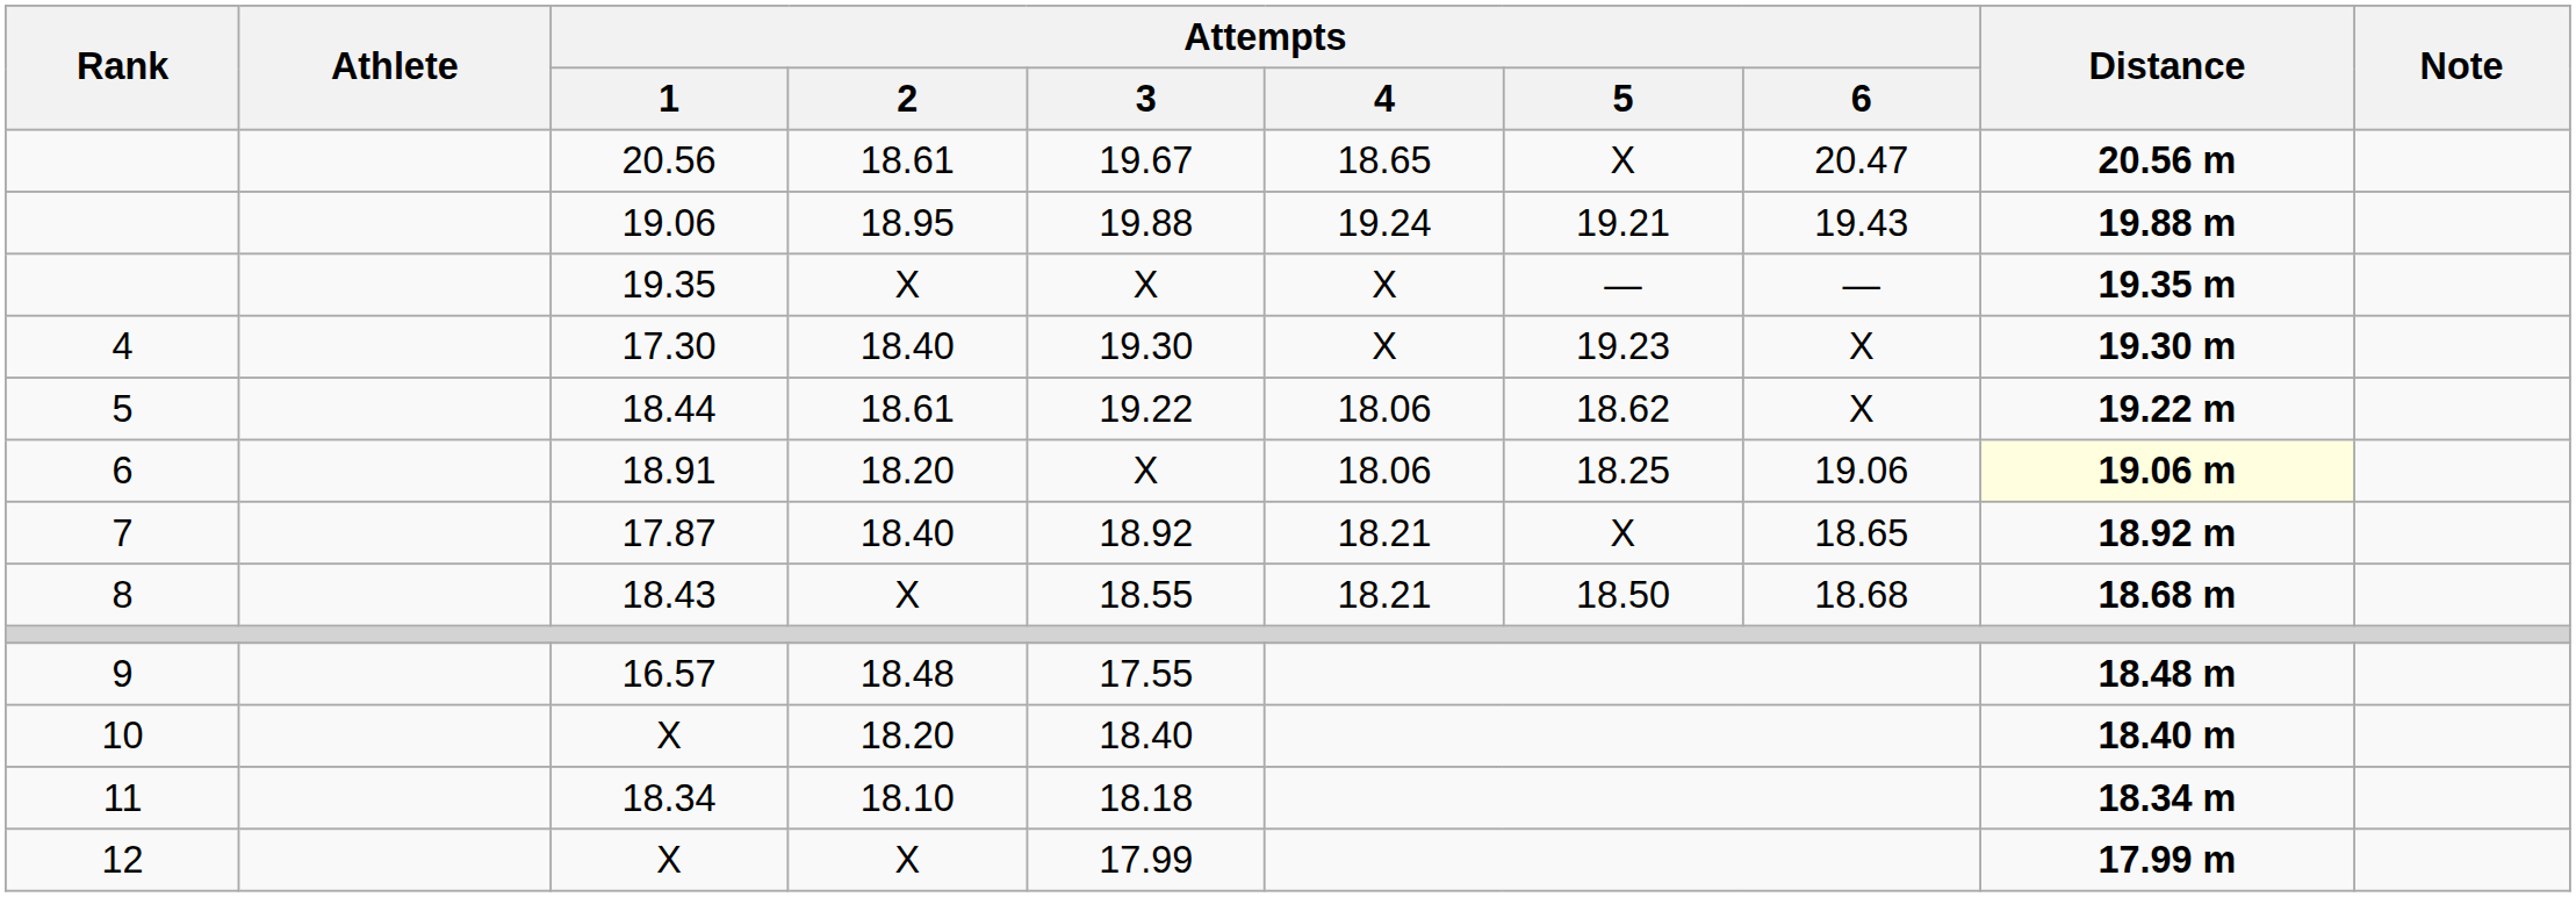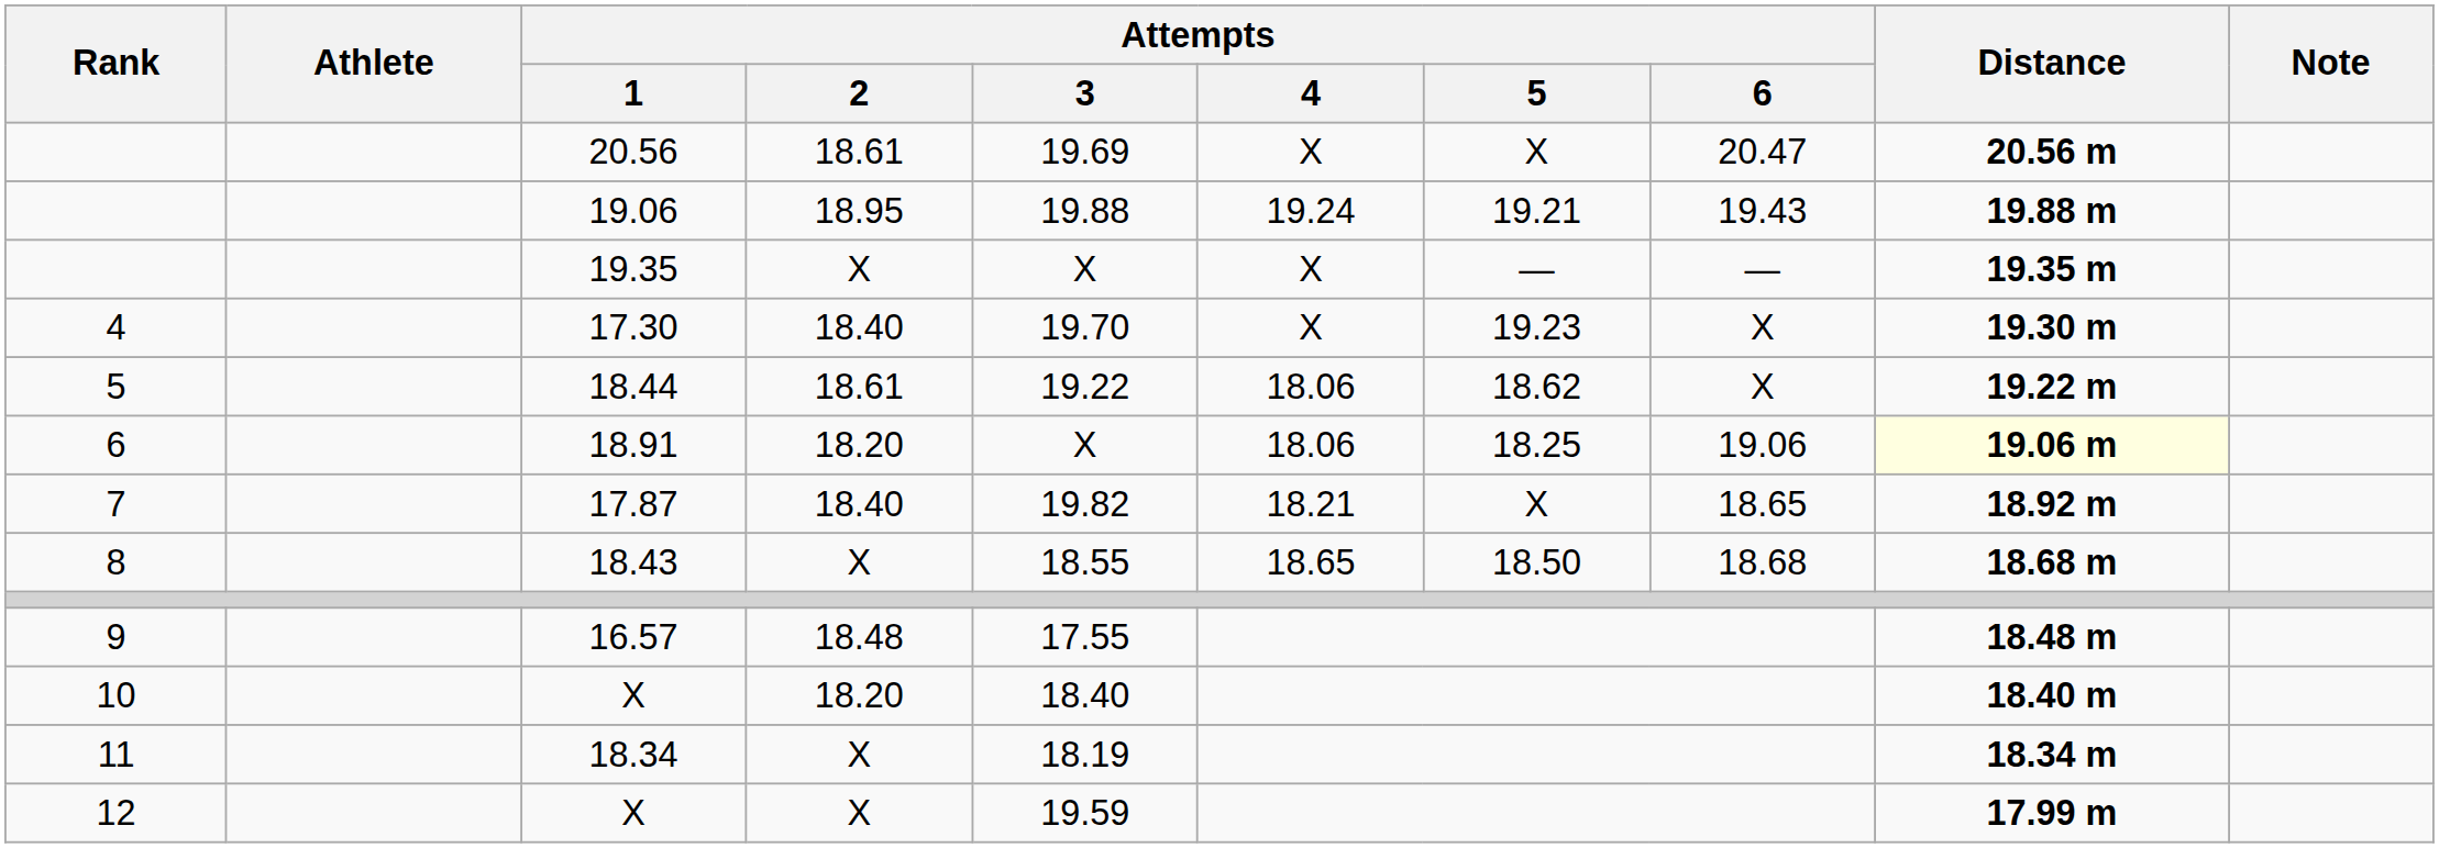20.56 | Attempts / 3: 19.67 -> 19.69
20.56 | Attempts / 4: 18.65 -> X
17.30 | Attempts / 3: 19.30 -> 19.70
17.87 | Attempts / 3: 18.92 -> 19.82
18.43 | Attempts / 4: 18.21 -> 18.65
18.34 | Attempts / 2: 18.10 -> X
18.34 | Attempts / 3: 18.18 -> 18.19
12 / X | Attempts / 3: 17.99 -> 19.59
